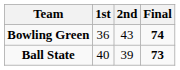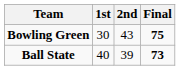Bowling Green | 1st: 36 -> 30
Bowling Green | Final: 74 -> 75
